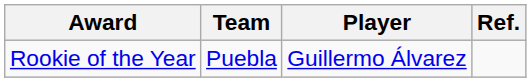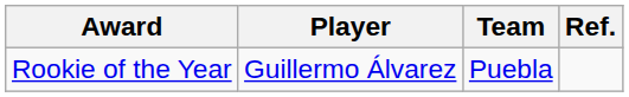columns swapped: Player <-> Team
